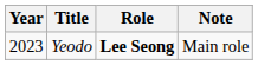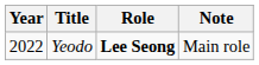Yeodo | Year: 2023 -> 2022
